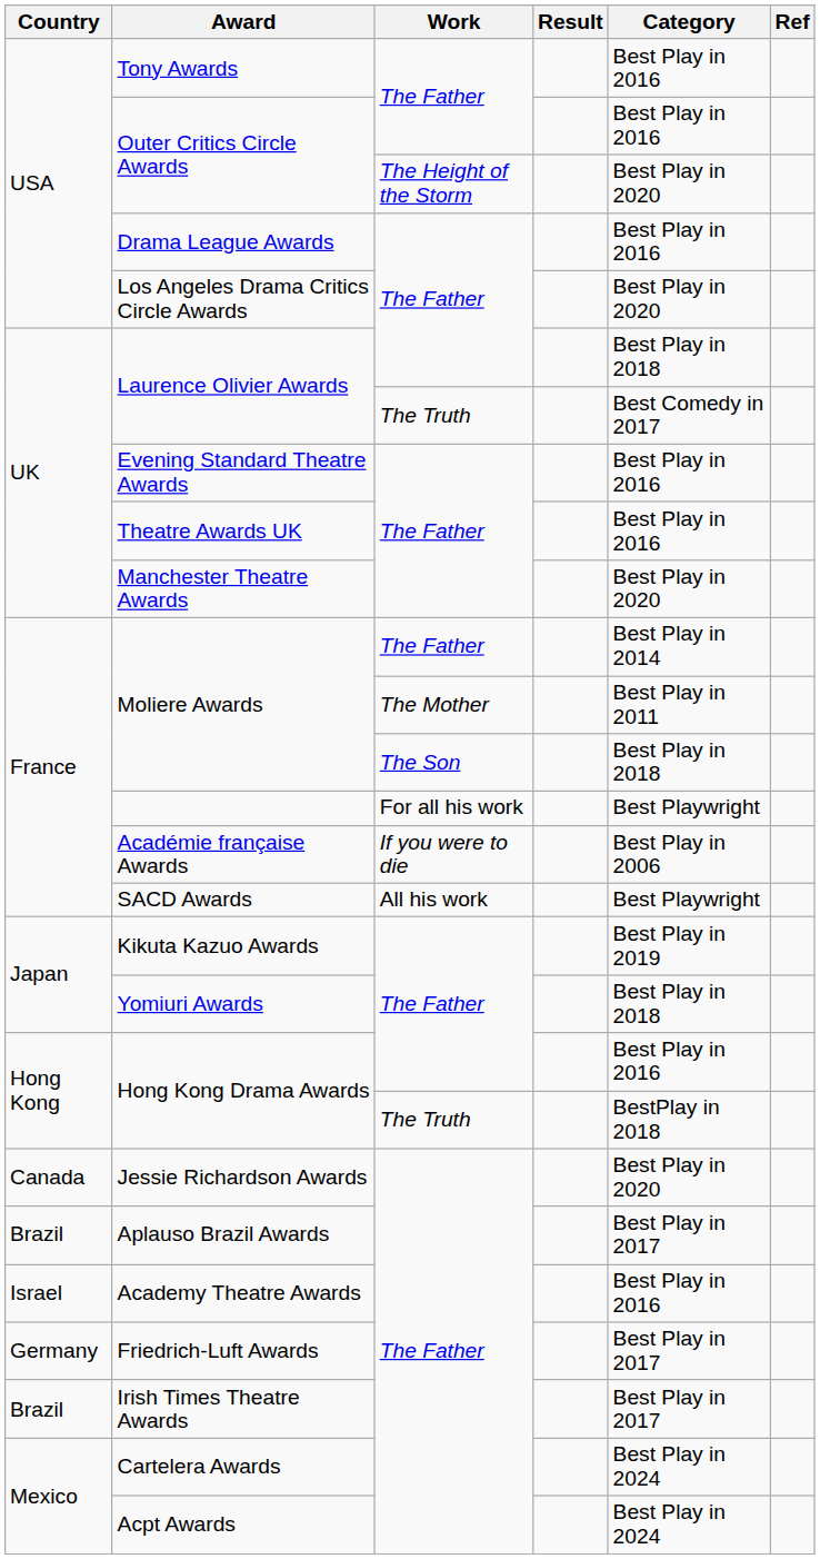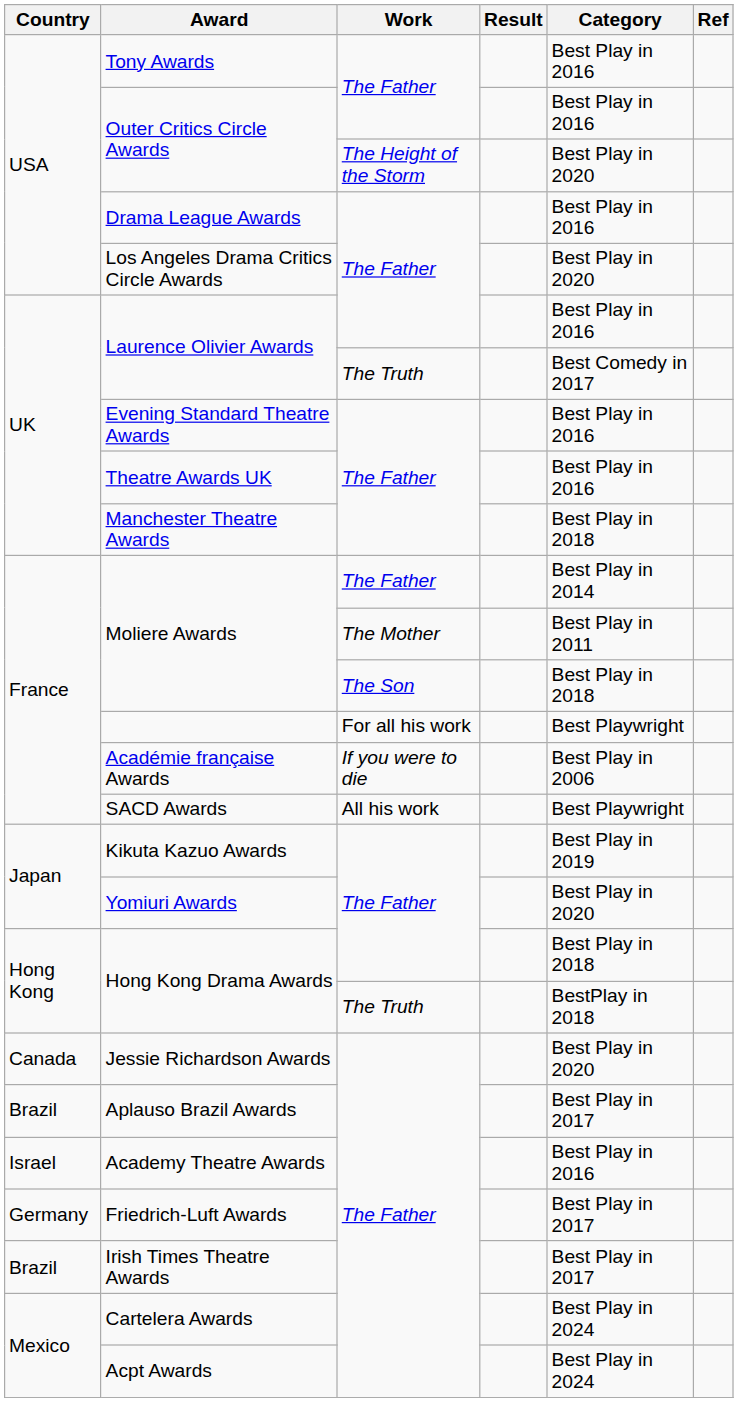Laurence Olivier Awards / The Father | Category: Best Play in 2018 -> Best Play in 2016
Manchester Theatre Awards | Category: Best Play in 2020 -> Best Play in 2018
Yomiuri Awards | Category: Best Play in 2018 -> Best Play in 2020
Hong Kong Drama Awards / The Father | Category: Best Play in 2016 -> Best Play in 2018
